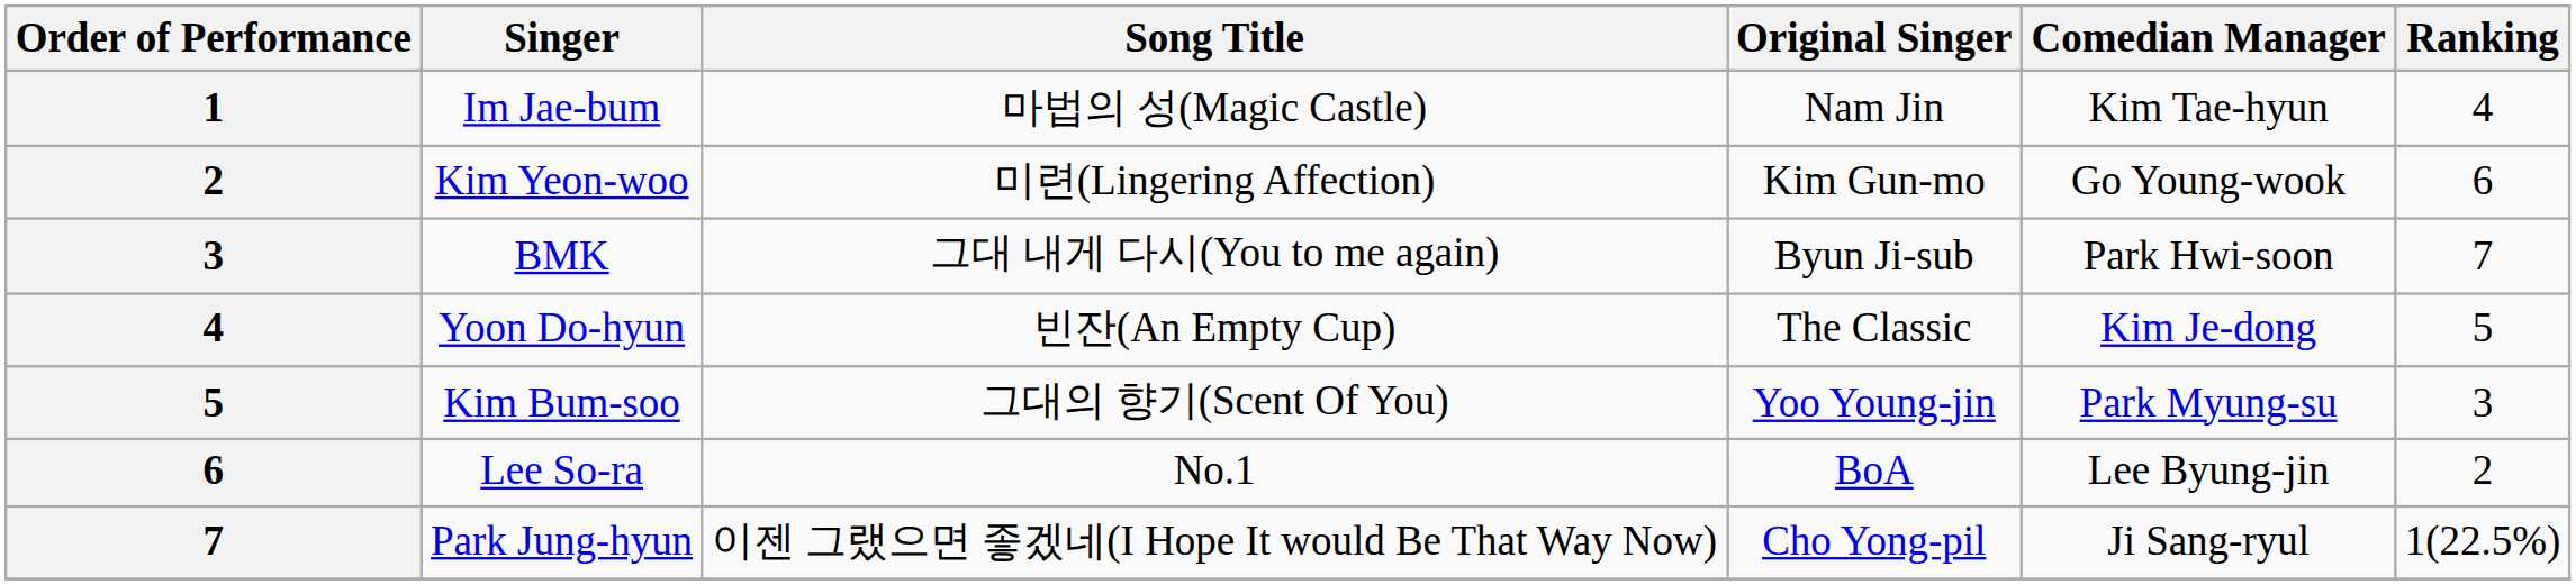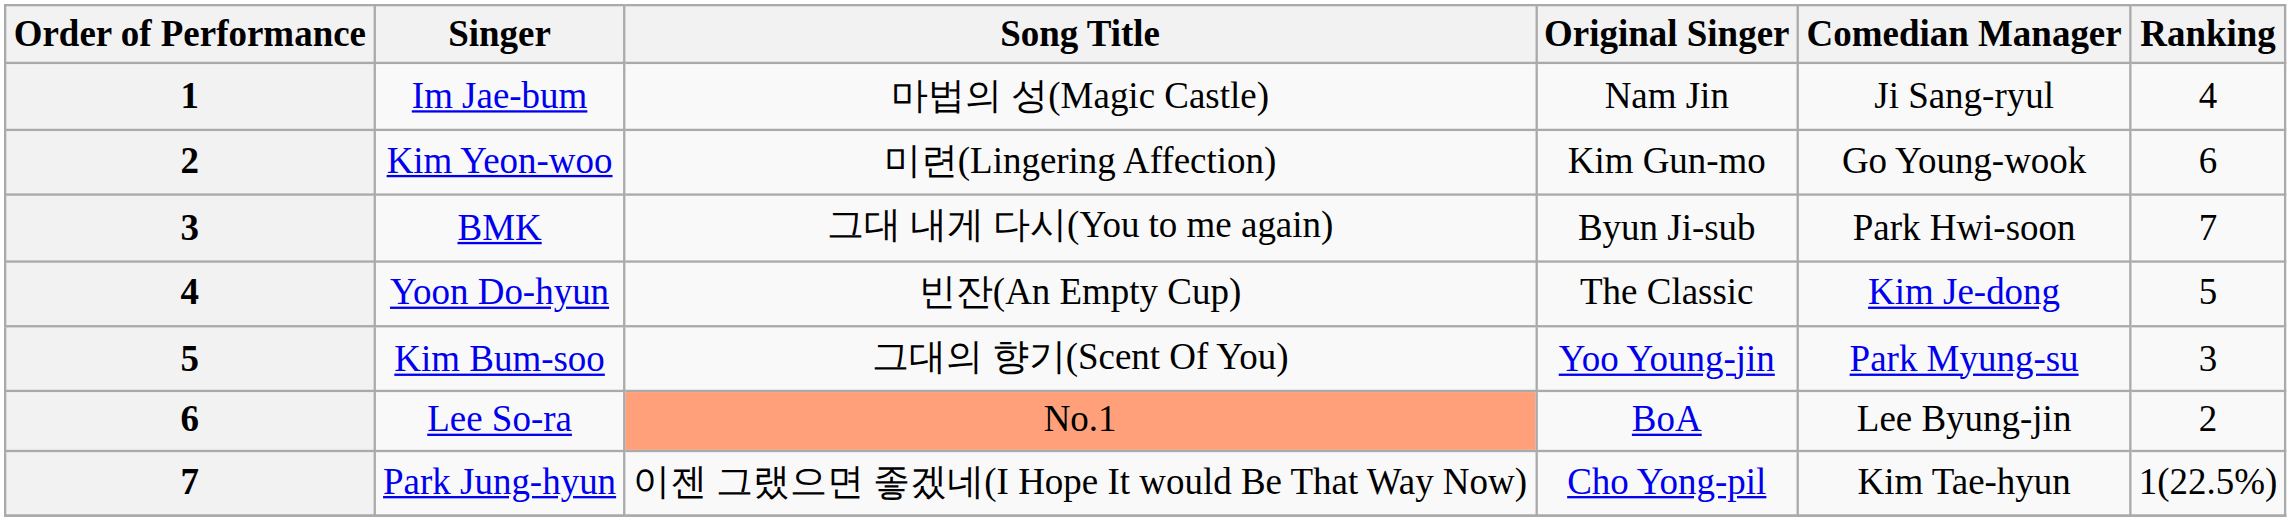Im Jae-bum | Comedian Manager: Kim Tae-hyun -> Ji Sang-ryul
Lee So-ra | Song Title: no background -> lightsalmon background
Park Jung-hyun | Comedian Manager: Ji Sang-ryul -> Kim Tae-hyun
